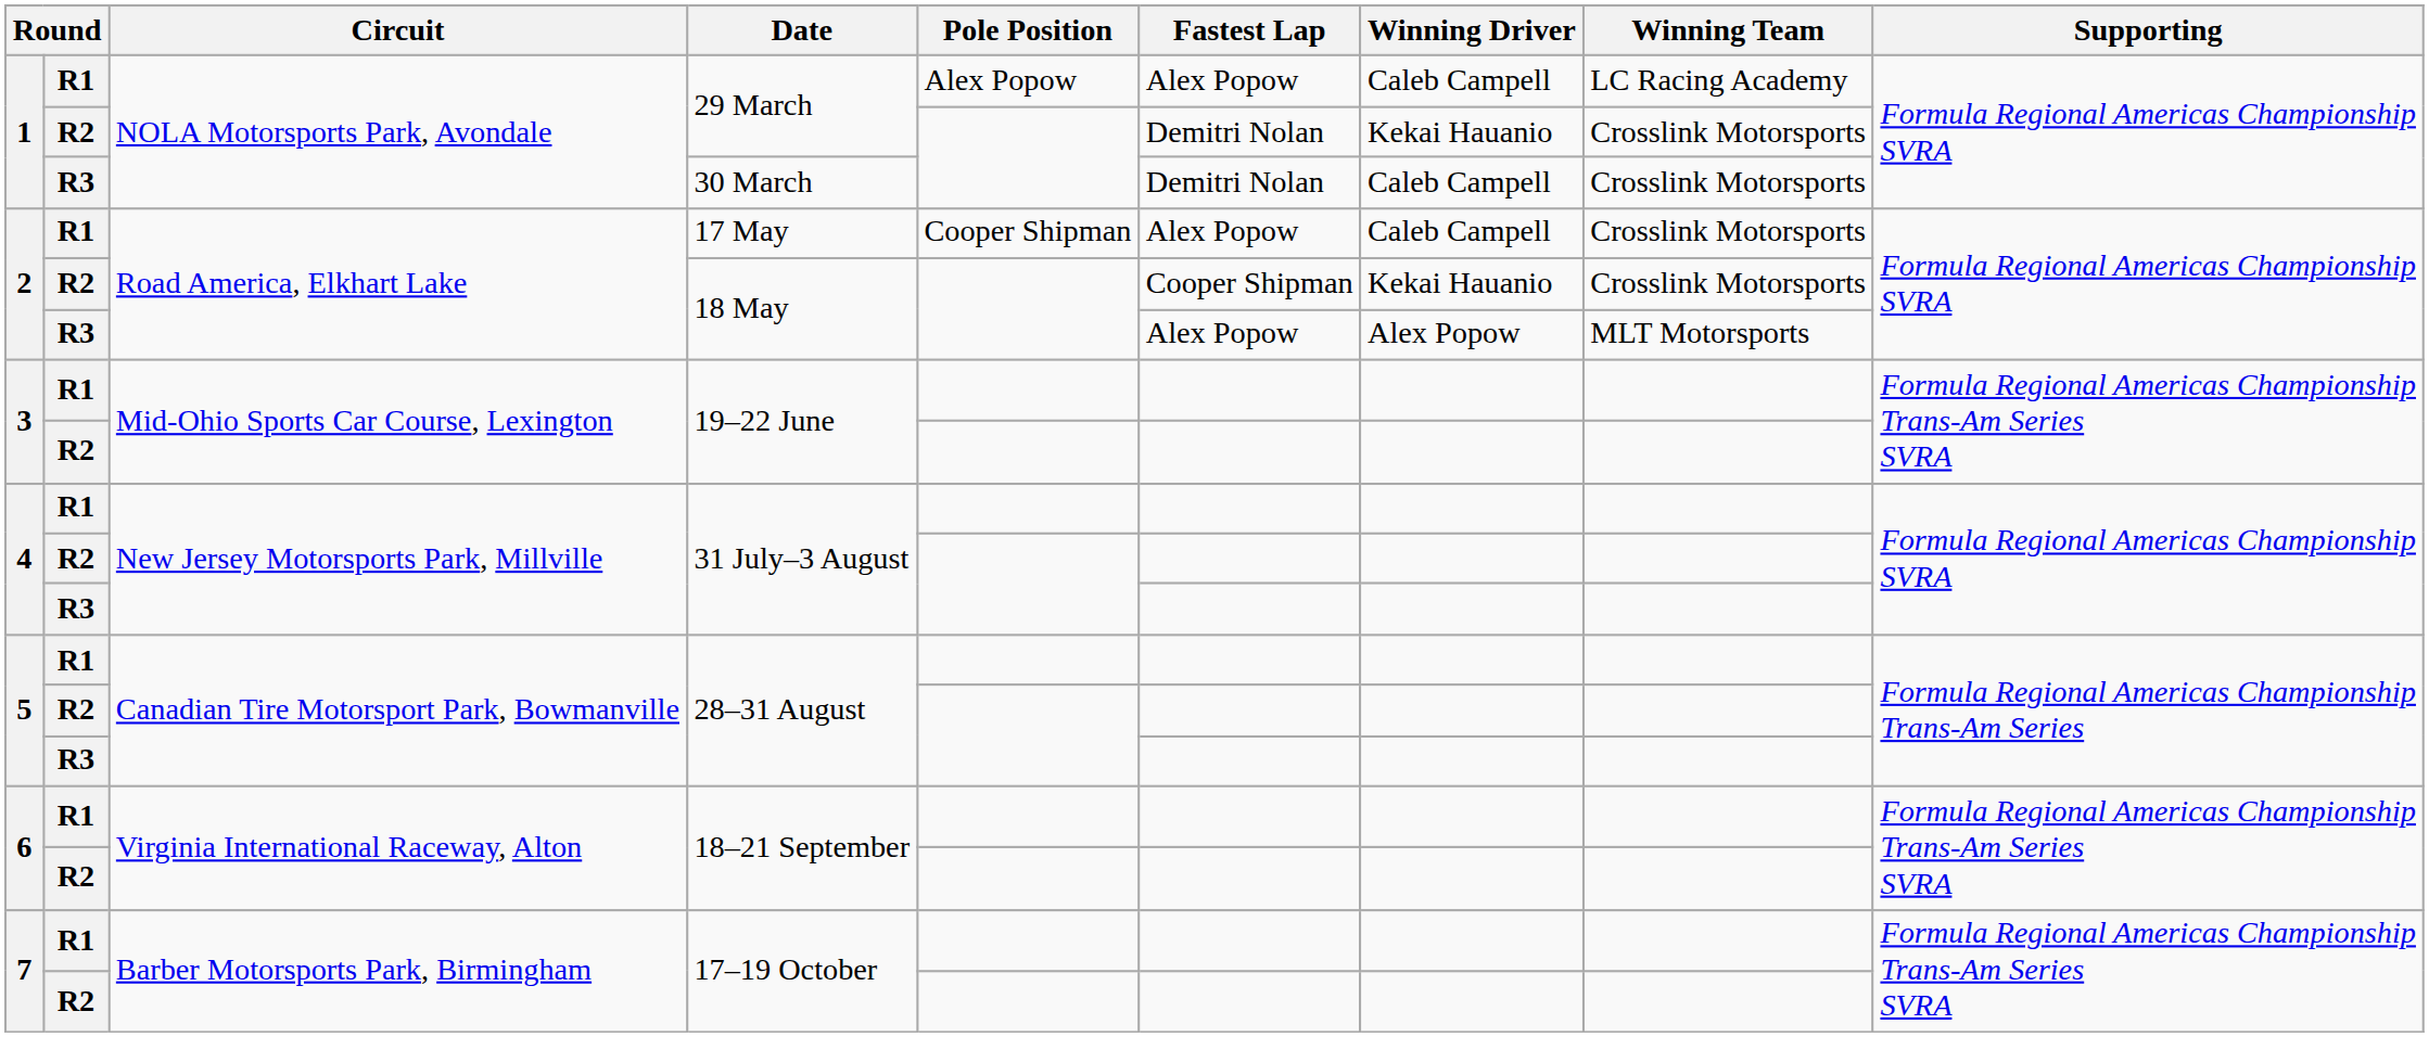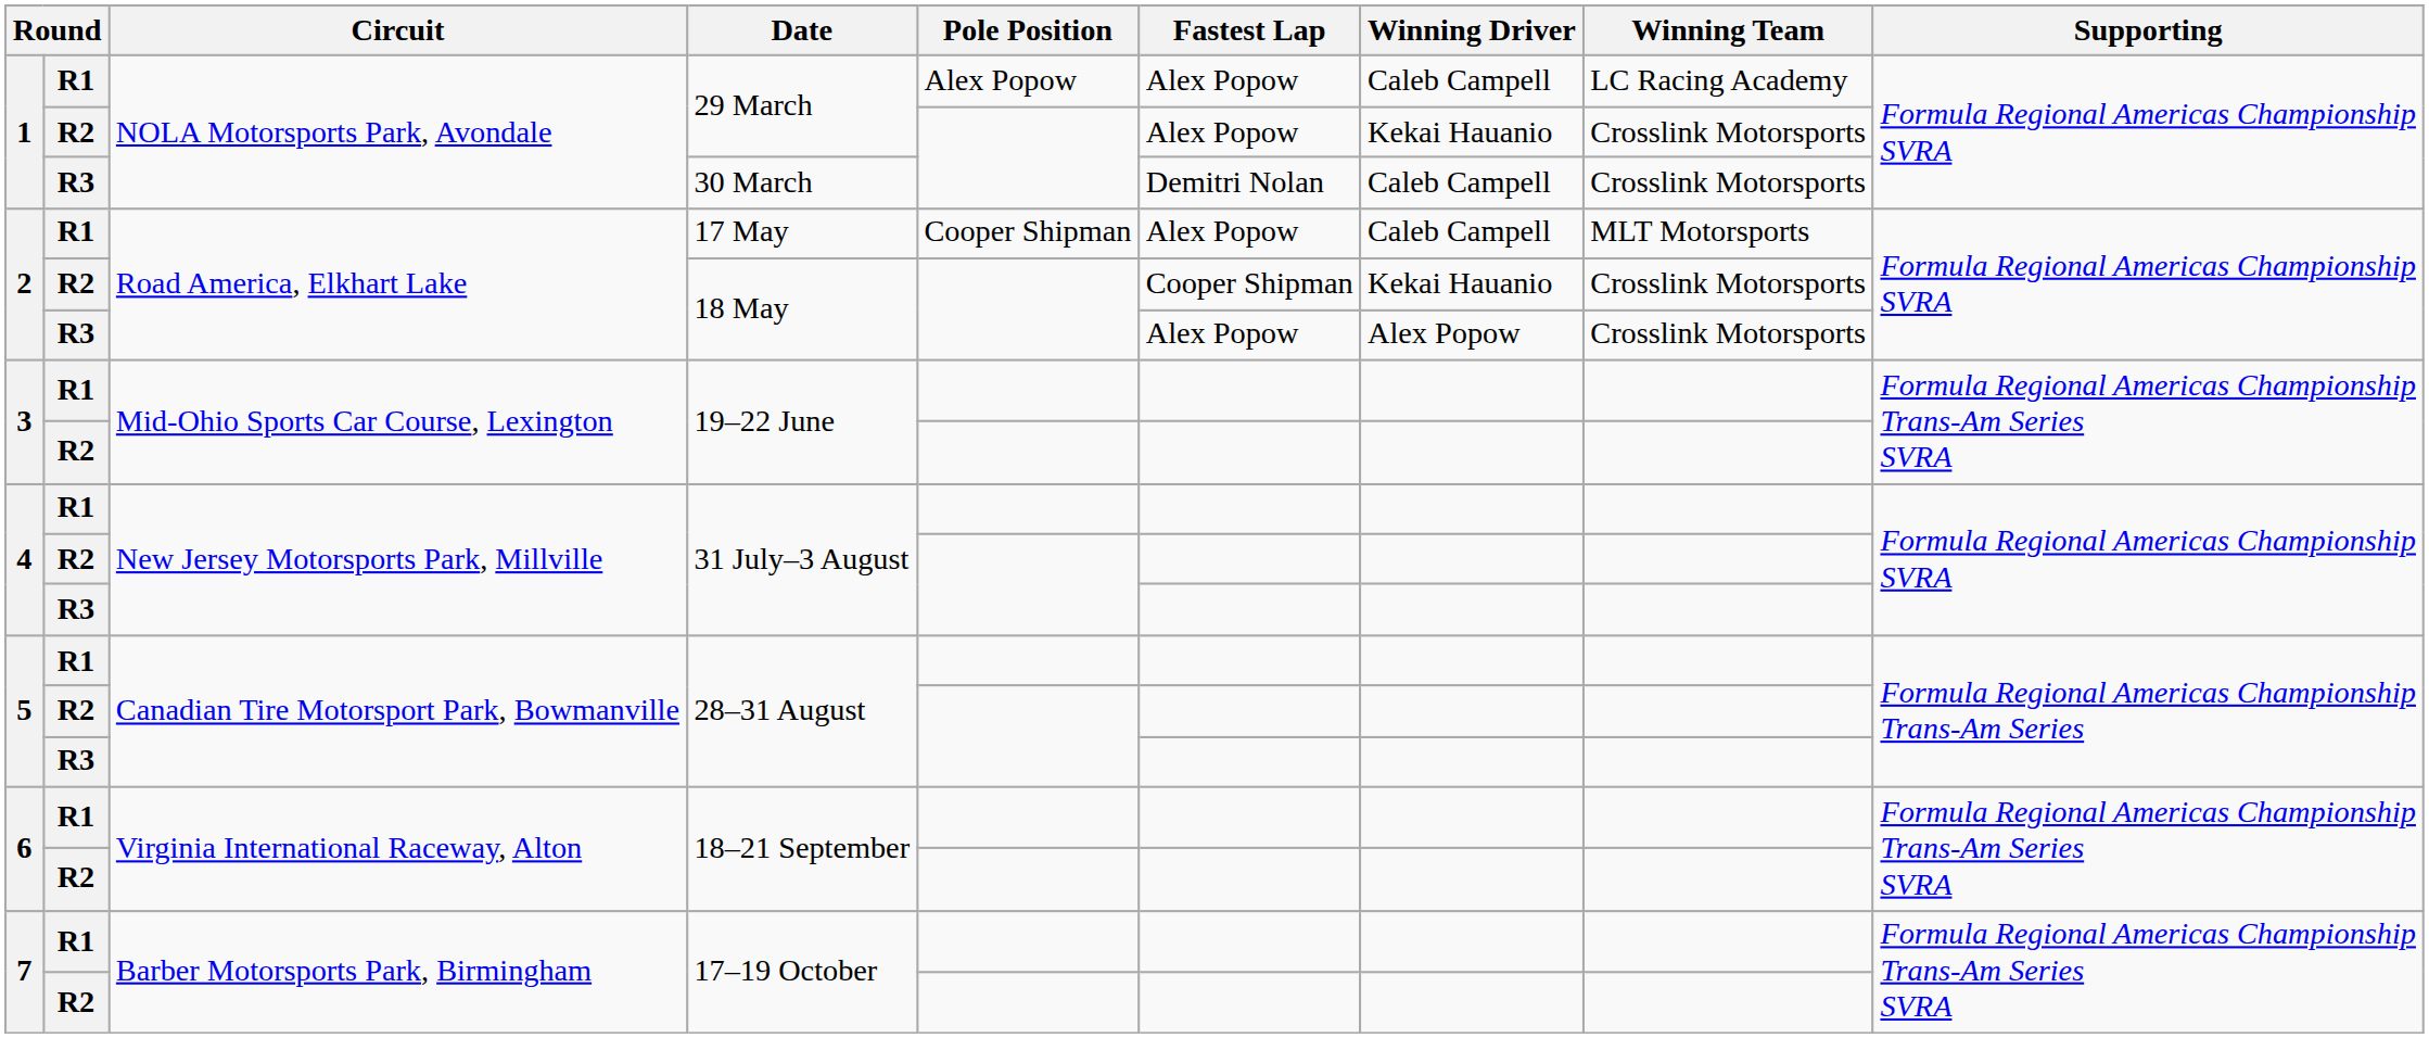R2 / 29 March | Fastest Lap: Demitri Nolan -> Alex Popow
17 May | Winning Team: Crosslink Motorsports -> MLT Motorsports
R3 / 18 May | Winning Team: MLT Motorsports -> Crosslink Motorsports
